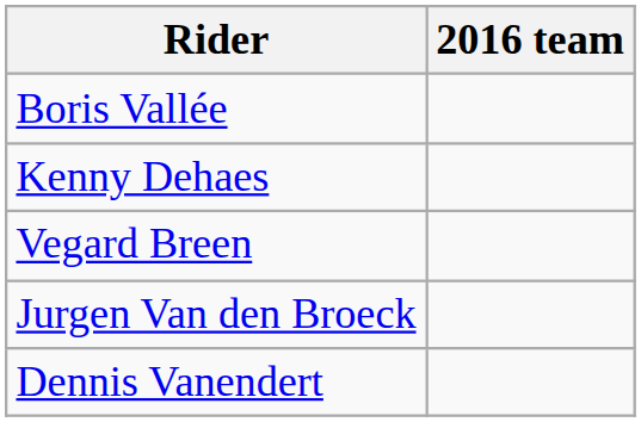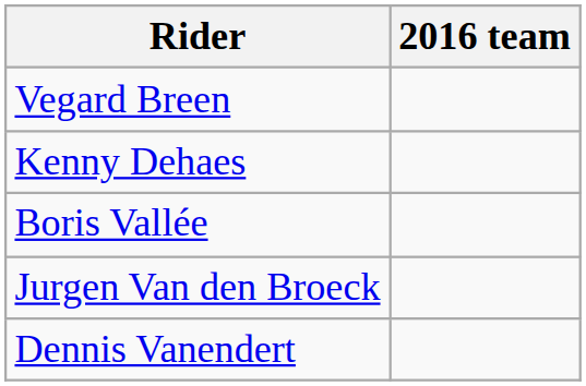rows swapped: Vegard Breen <-> Boris Vallée
